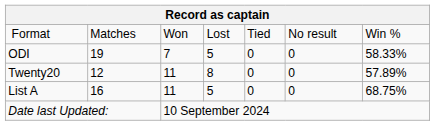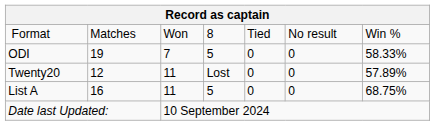Format | column 4: Lost -> 8
Twenty20 | column 4: 8 -> Lost
